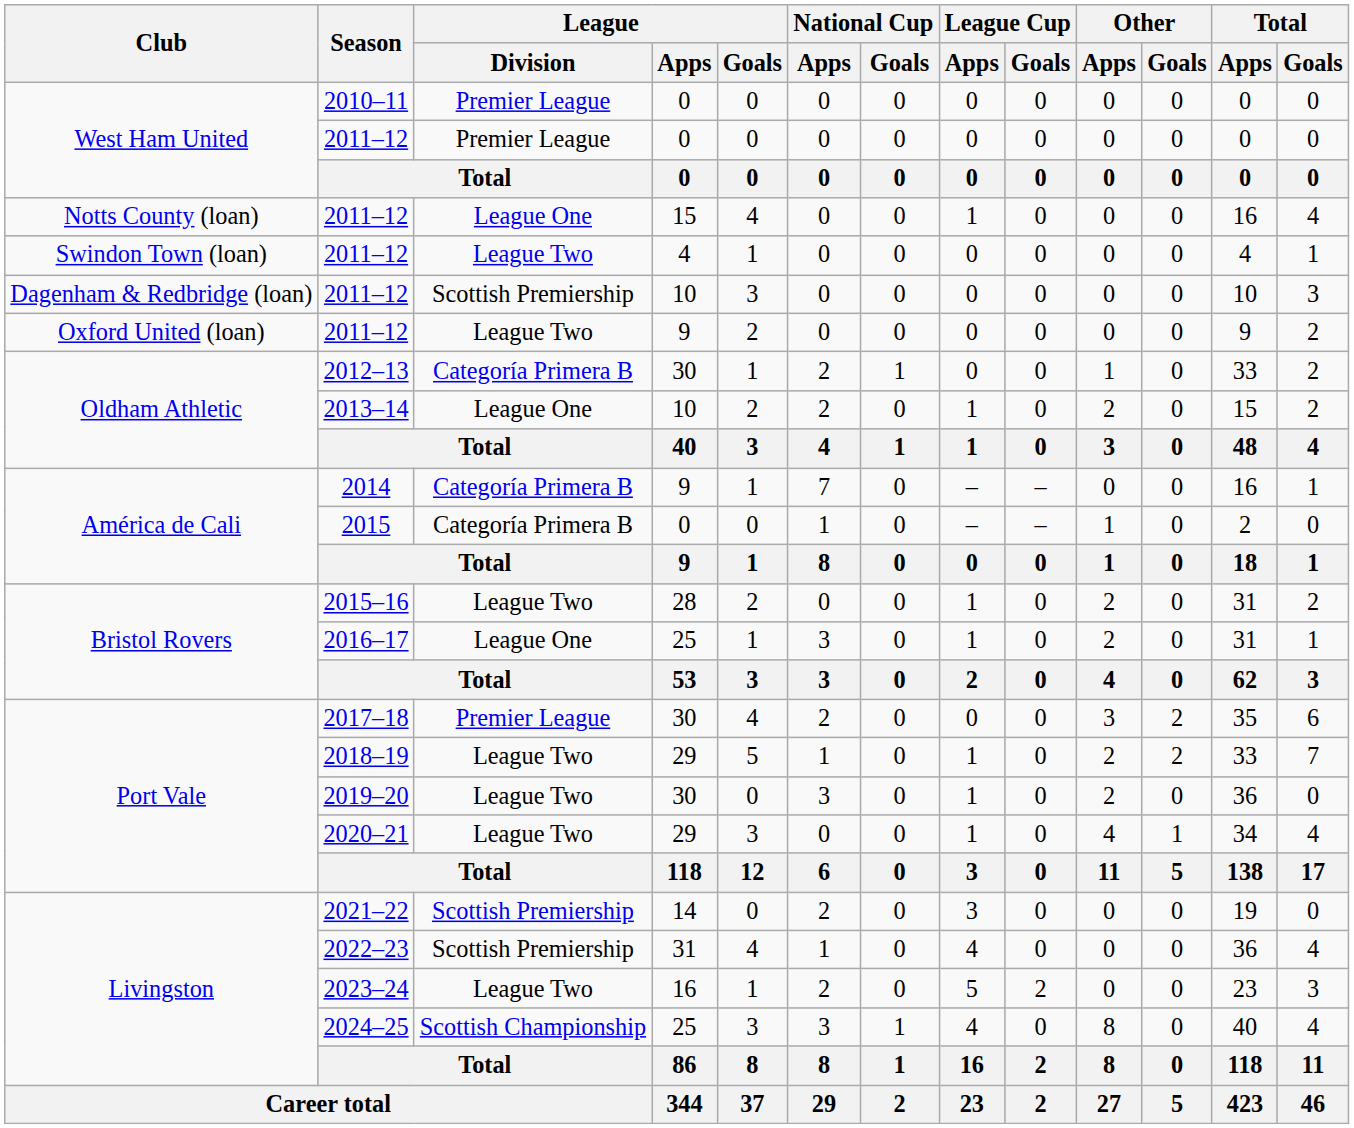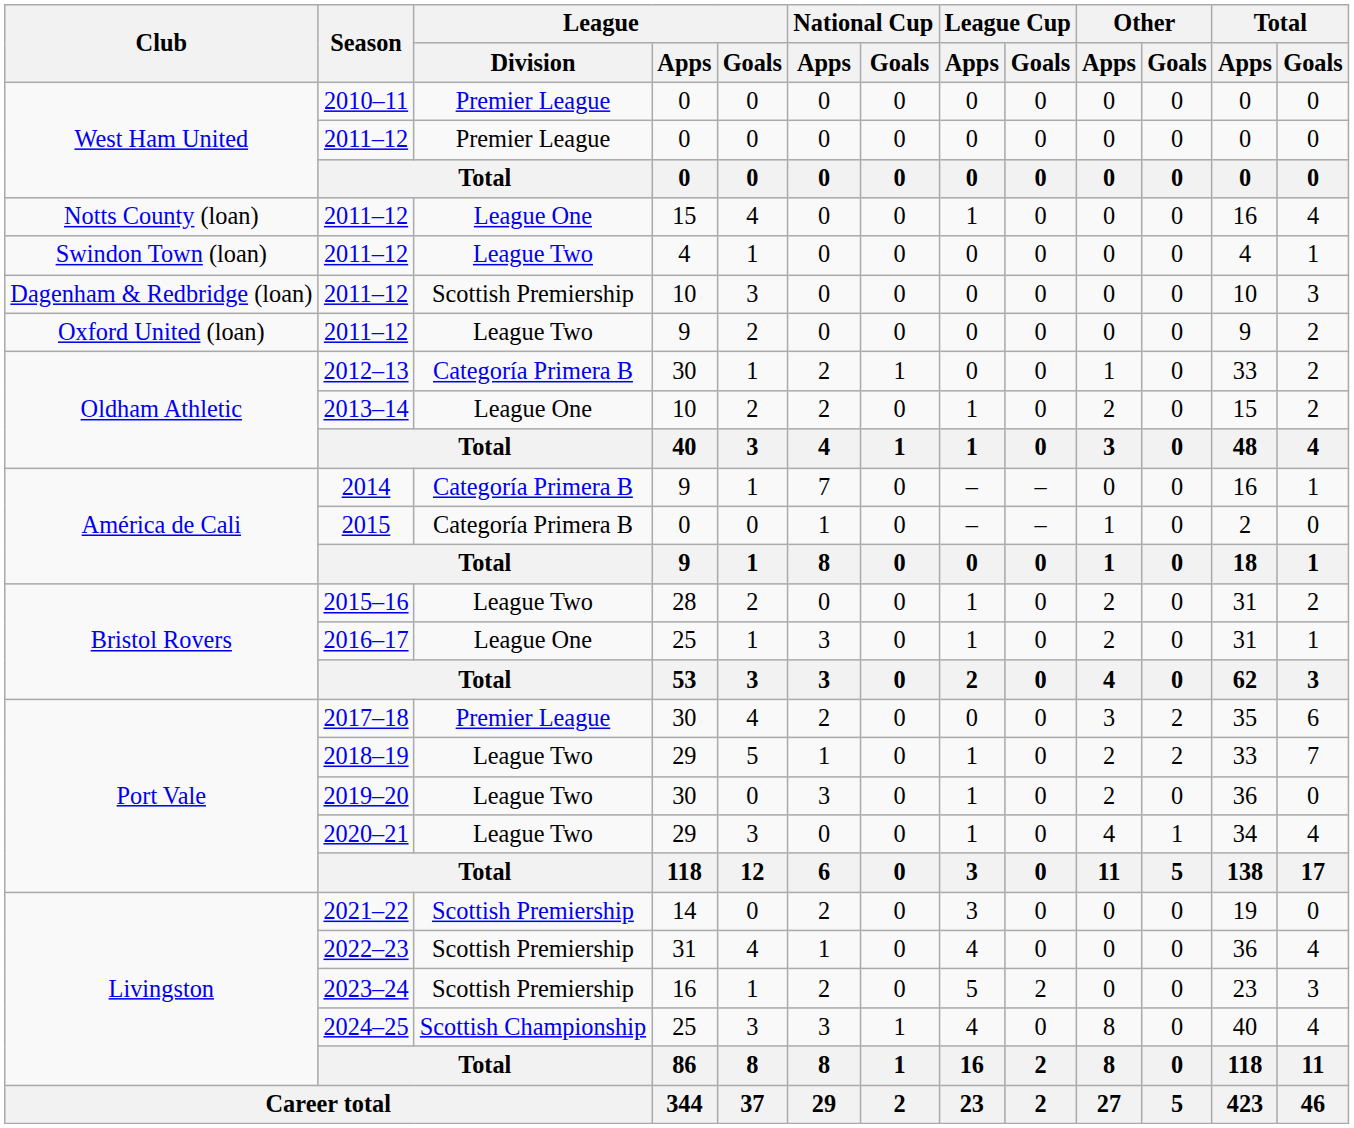2023–24 | League / Division: League Two -> Scottish Premiership
